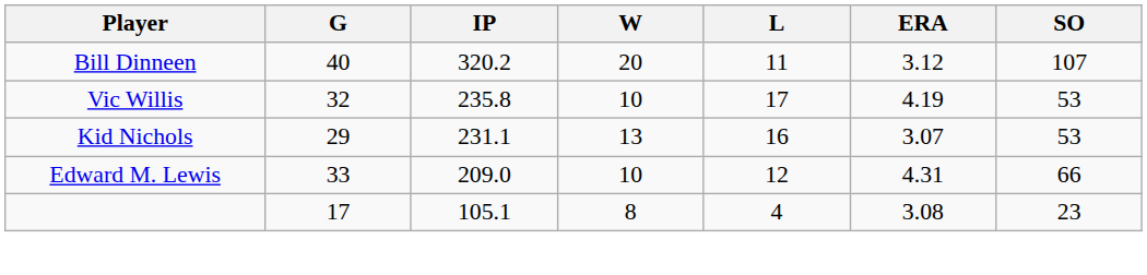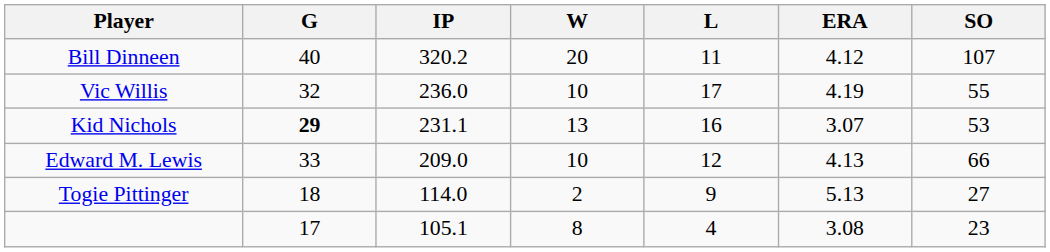Bill Dinneen | ERA: 3.12 -> 4.12
Vic Willis | IP: 235.8 -> 236.0
Vic Willis | SO: 53 -> 55
Kid Nichols | G: normal -> bold
Edward M. Lewis | ERA: 4.31 -> 4.13
+ row: Togie Pittinger | 18 | 114.0 | 2 | 9 | 5.13 | 27
